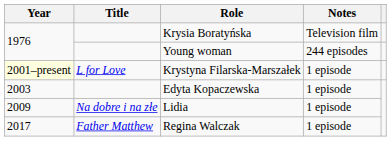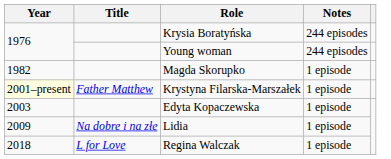Krysia Boratyńska | Notes: Television film -> 244 episodes
+ row: 1982 | Magda Skorupko | 1 episode
Krystyna Filarska-Marszałek | Title: L for Love -> Father Matthew
Regina Walczak | Year: 2017 -> 2018
Regina Walczak | Title: Father Matthew -> L for Love
